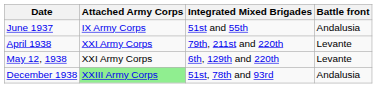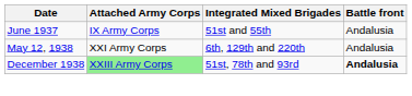- row: April 1938 | XXI Army Corps | 79th, 211st and 220th | Levante
May 12, 1938 | Battle front: Levante -> Andalusia
December 1938 | Battle front: normal -> bold
